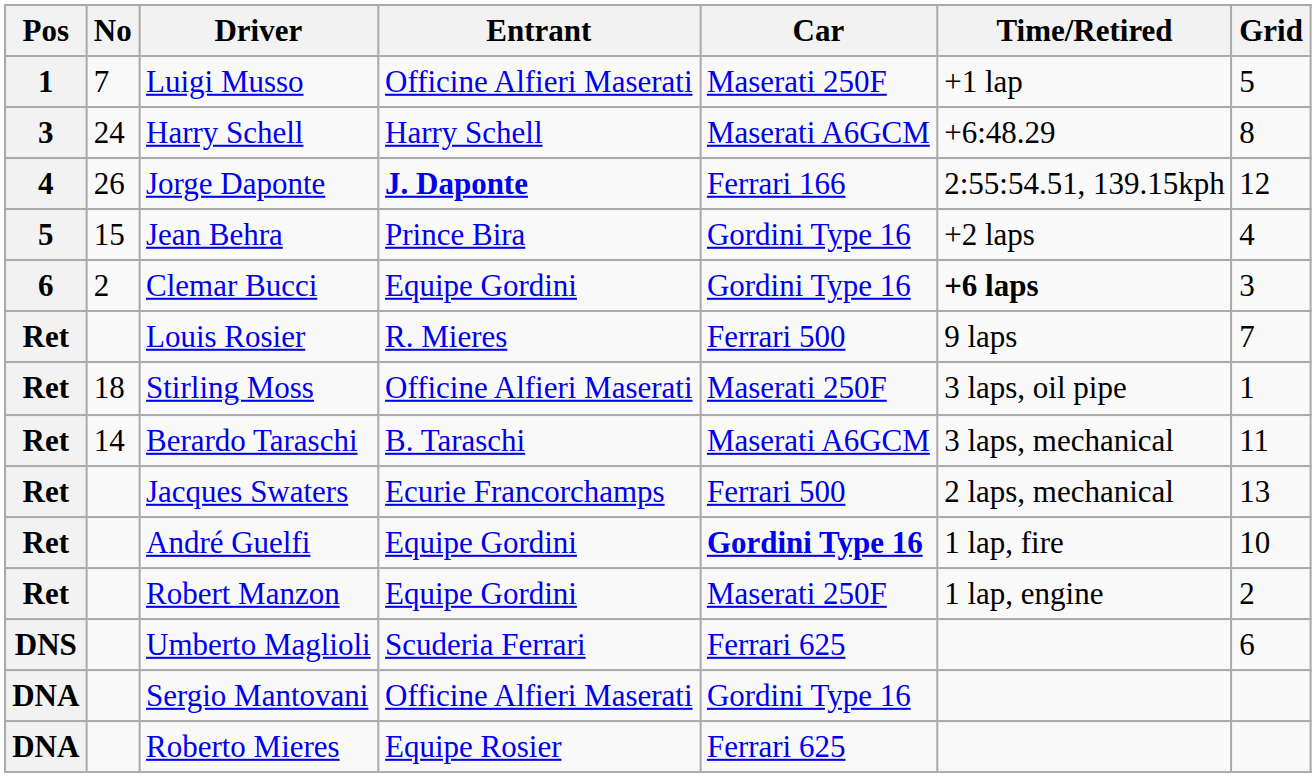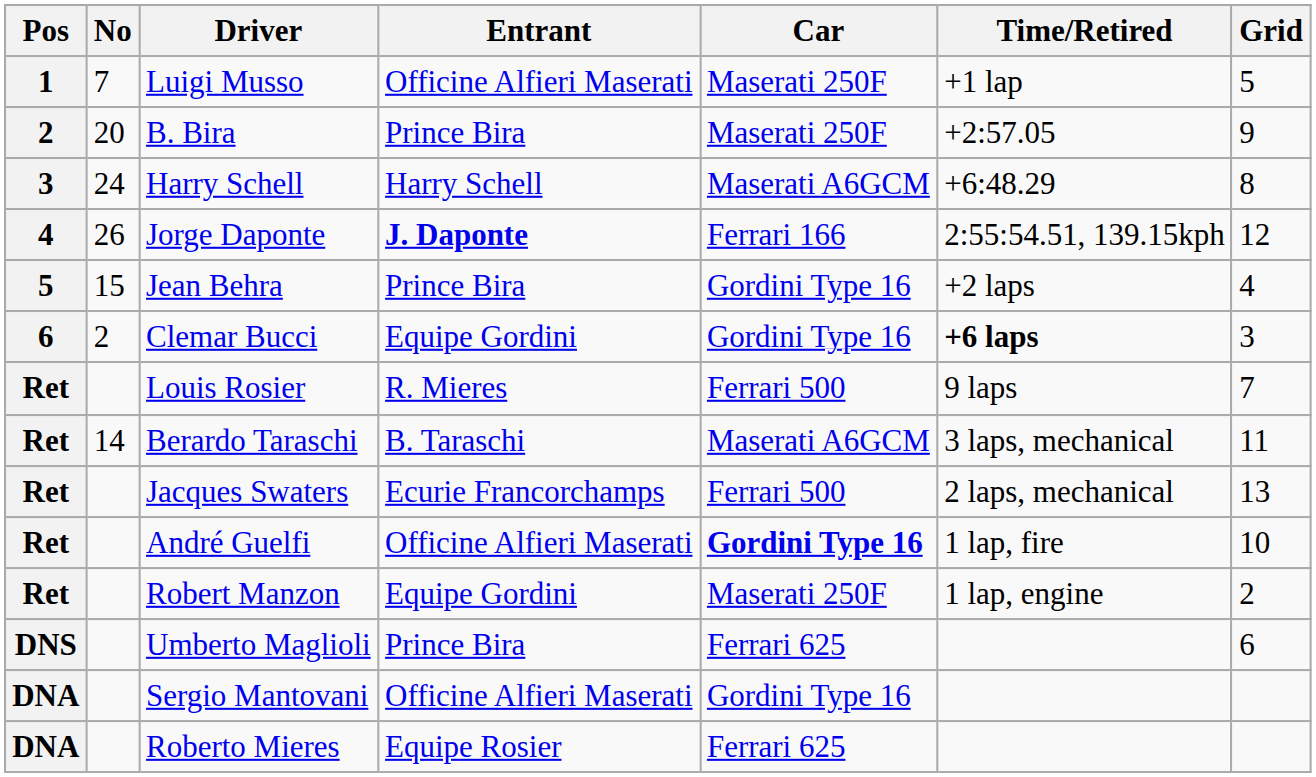+ row: 2 | 20 | B. Bira | Prince Bira | Maserati 250F | +2:57.05 | 9
- row: Ret | 18 | Stirling Moss | Officine Alfieri Maserati | Maserati 250F | 3 laps, oil pipe | 1
André Guelfi | Entrant: Equipe Gordini -> Officine Alfieri Maserati
Umberto Maglioli | Entrant: Scuderia Ferrari -> Prince Bira
